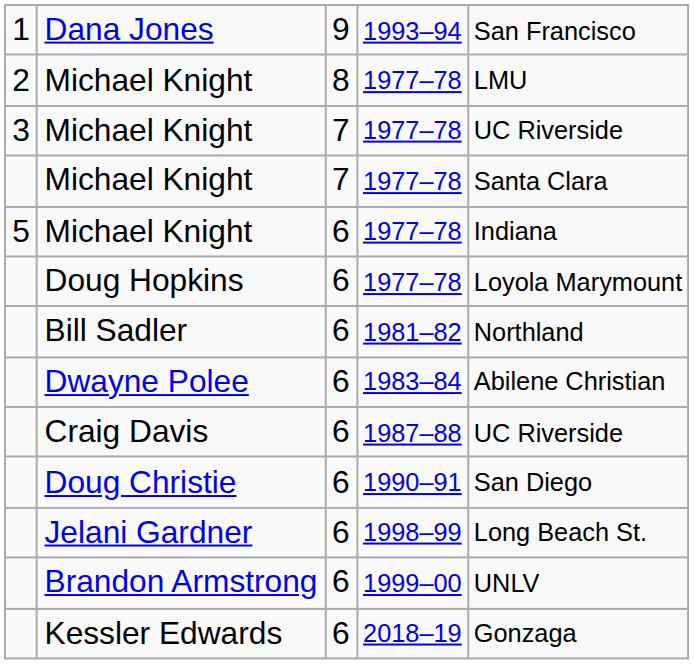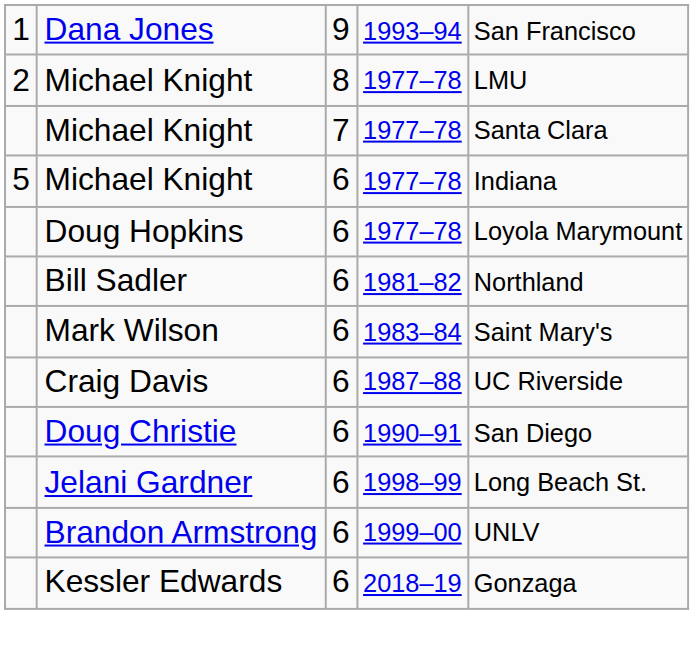- row: 3 | Michael Knight | 7 | 1977–78 | UC Riverside
- row: Dwayne Polee | 6 | 1983–84 | Abilene Christian
+ row: Mark Wilson | 6 | 1983–84 | Saint Mary's
